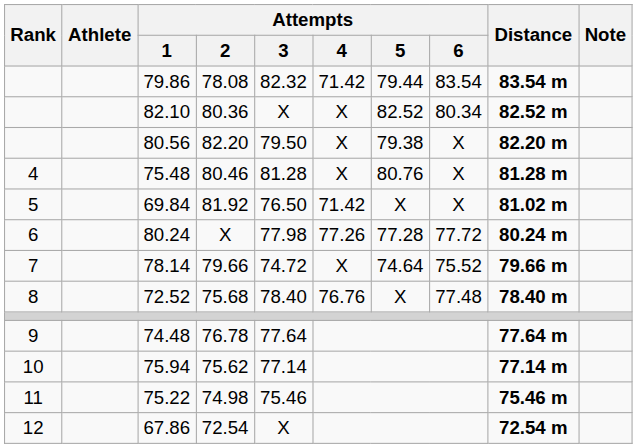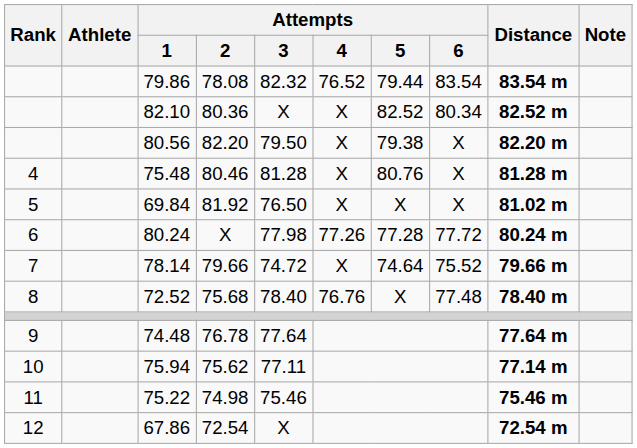79.86 | Attempts / 4: 71.42 -> 76.52
69.84 | Attempts / 4: 71.42 -> X
75.94 | Attempts / 3: 77.14 -> 77.11
